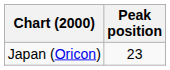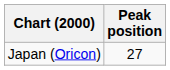Japan (Oricon) | Peak position: 23 -> 27
